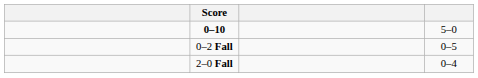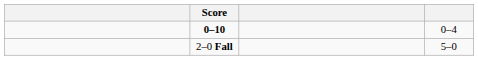0–10 | column 4: 5–0 -> 0–4
- row: 0–2 Fall | 0–5
2–0 Fall | column 4: 0–4 -> 5–0
